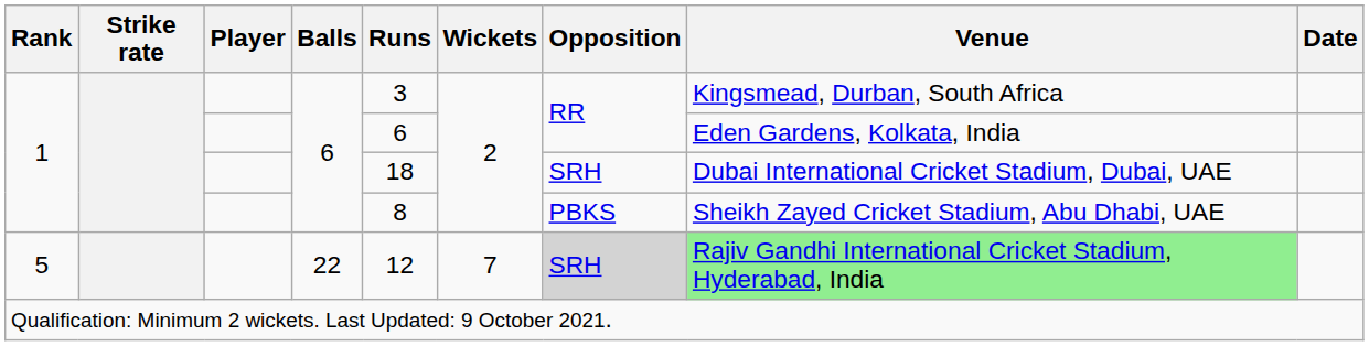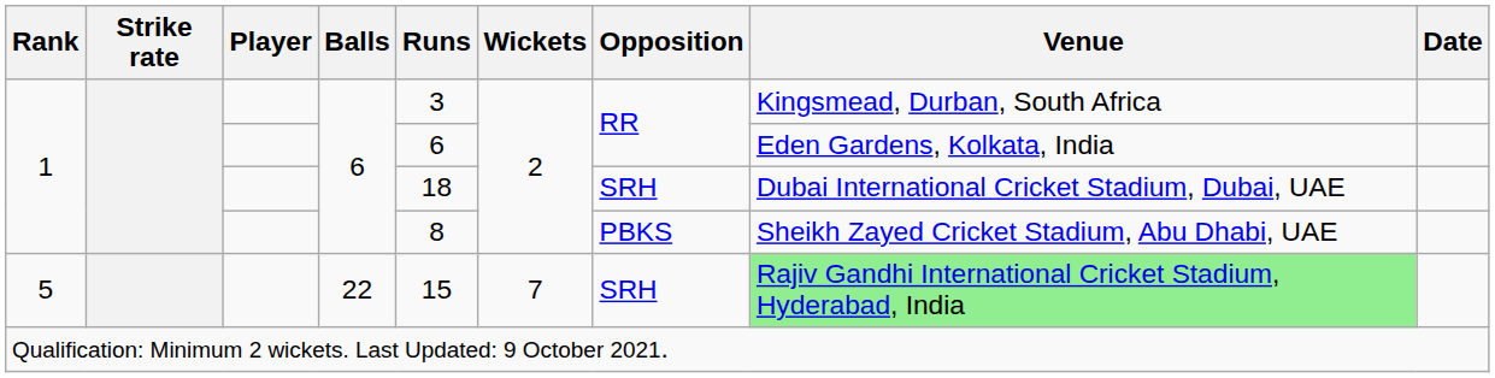5 | Runs: 12 -> 15
5 | Opposition: lightgrey background -> no background
